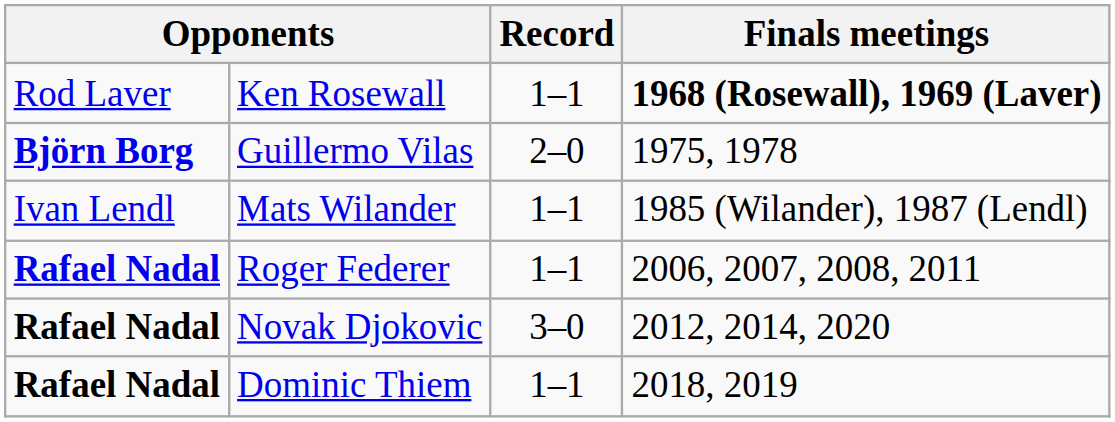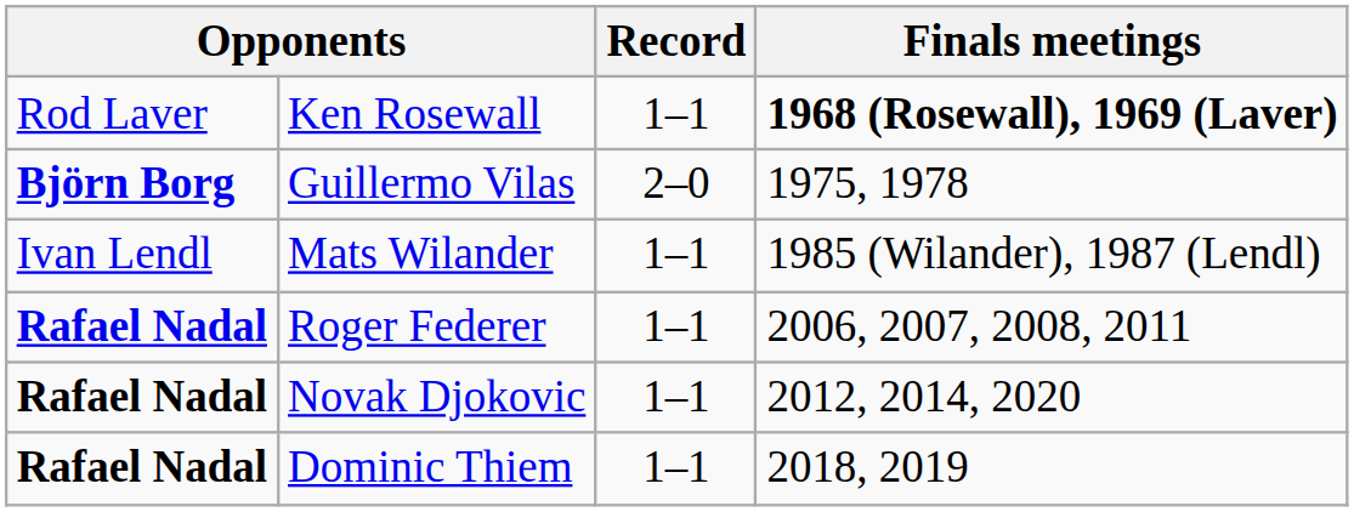Novak Djokovic | Record: 3–0 -> 1–1
